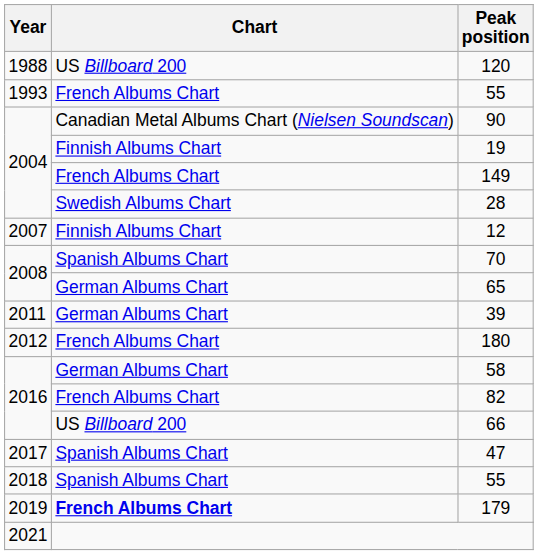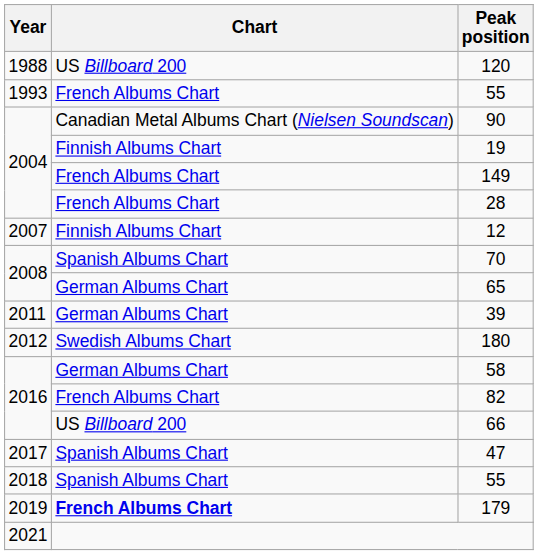28 | Chart: Swedish Albums Chart -> French Albums Chart
180 | Chart: French Albums Chart -> Swedish Albums Chart
